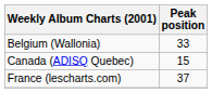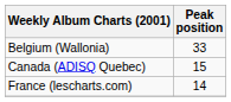France (lescharts.com) | Peak position: 37 -> 14
